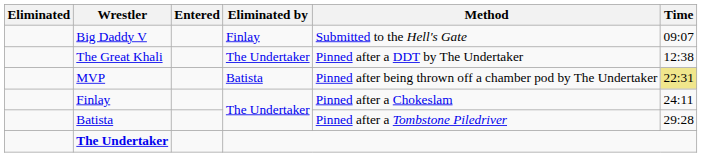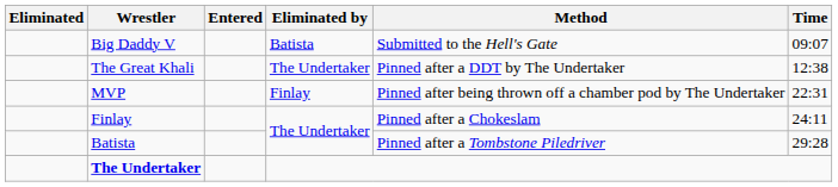Big Daddy V | Eliminated by: Finlay -> Batista
MVP | Eliminated by: Batista -> Finlay
MVP | Time: khaki background -> no background
